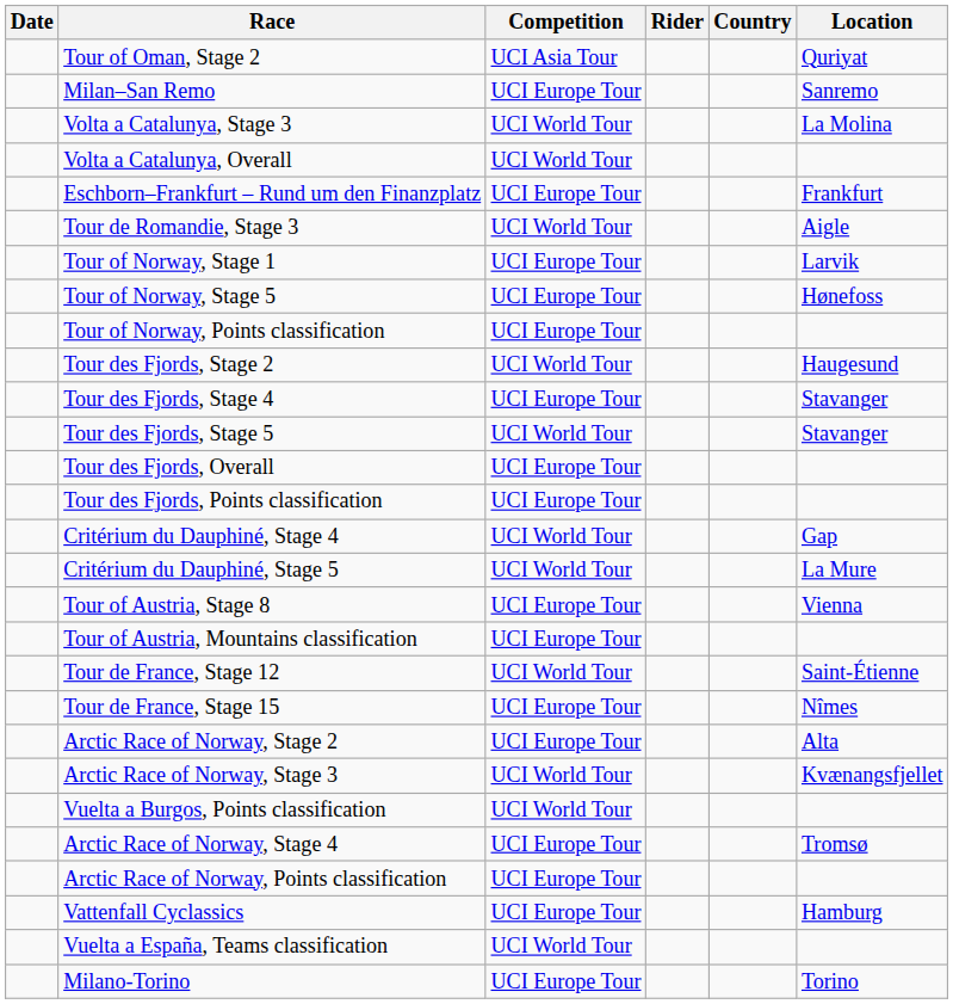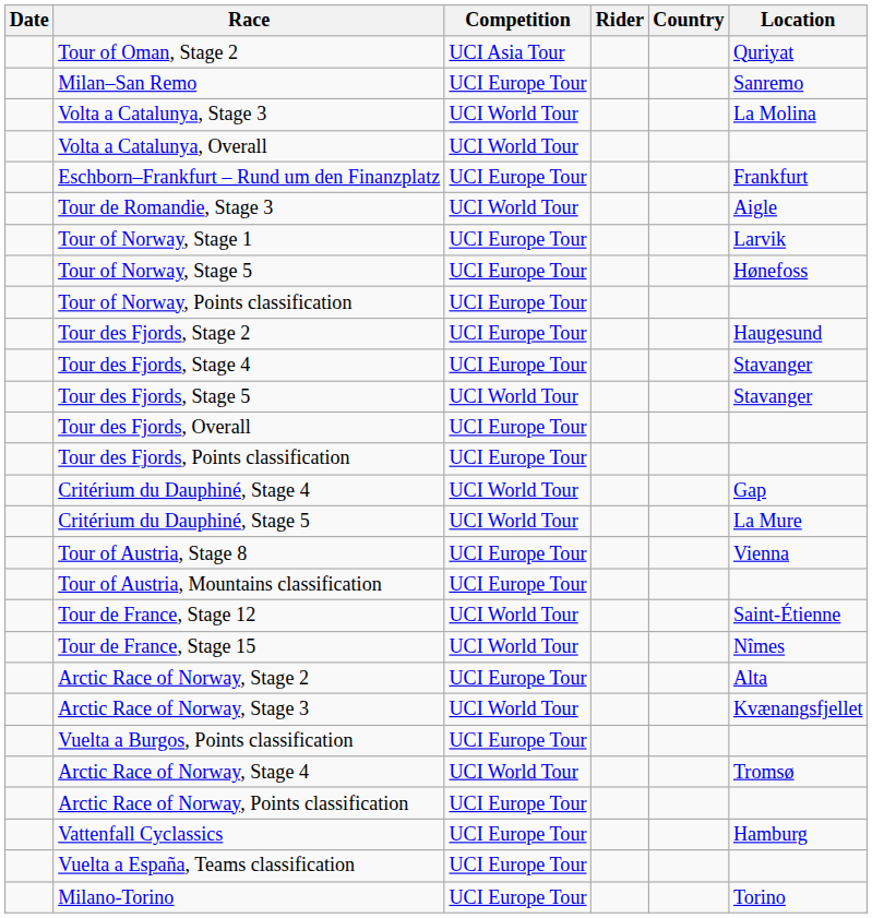Tour des Fjords, Stage 2 | Competition: UCI World Tour -> UCI Europe Tour
Tour de France, Stage 15 | Competition: UCI Europe Tour -> UCI World Tour
Vuelta a Burgos, Points classification | Competition: UCI World Tour -> UCI Europe Tour
Arctic Race of Norway, Stage 4 | Competition: UCI Europe Tour -> UCI World Tour
Vuelta a España, Teams classification | Competition: UCI World Tour -> UCI Europe Tour
